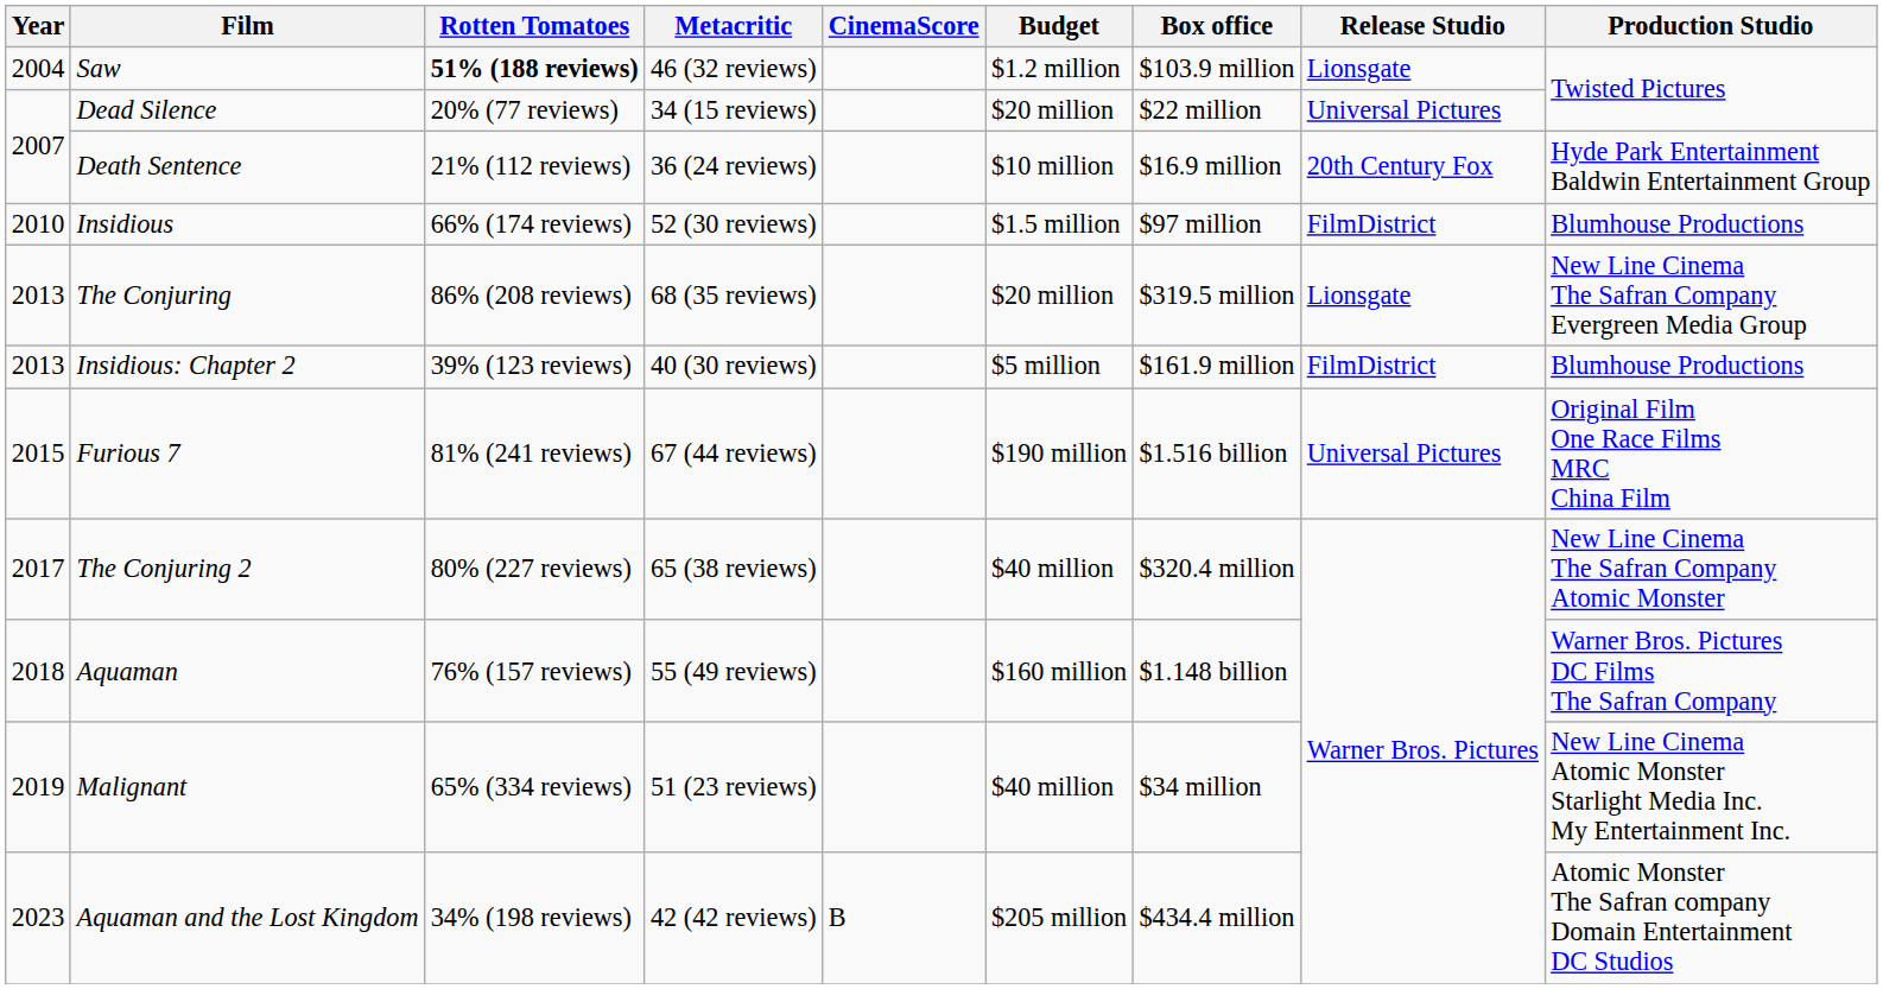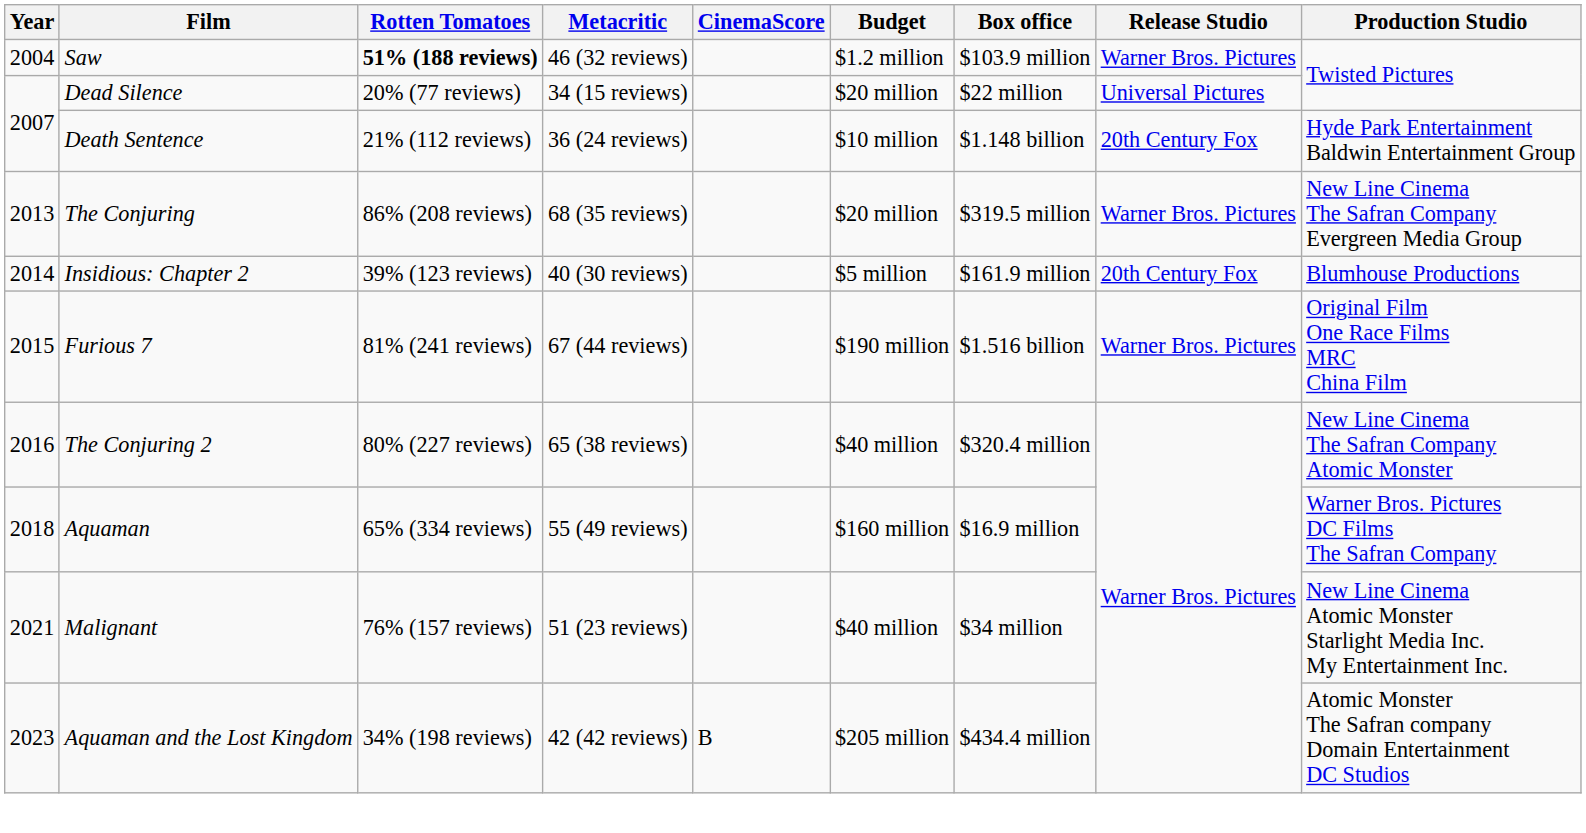Saw | Release Studio: Lionsgate -> Warner Bros. Pictures
Death Sentence | Box office: $16.9 million -> $1.148 billion
- row: 2010 | Insidious | 66% (174 reviews) | 52 (30 reviews) | $1.5 million | $97 million | FilmDistrict | Blumhouse Productions
The Conjuring | Release Studio: Lionsgate -> Warner Bros. Pictures
Insidious: Chapter 2 | Year: 2013 -> 2014
Insidious: Chapter 2 | Release Studio: FilmDistrict -> 20th Century Fox
Furious 7 | Release Studio: Universal Pictures -> Warner Bros. Pictures
The Conjuring 2 | Year: 2017 -> 2016
Aquaman | Rotten Tomatoes: 76% (157 reviews) -> 65% (334 reviews)
Aquaman | Box office: $1.148 billion -> $16.9 million
Malignant | Year: 2019 -> 2021
Malignant | Rotten Tomatoes: 65% (334 reviews) -> 76% (157 reviews)
